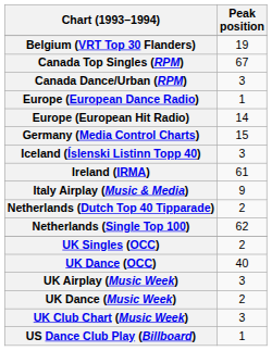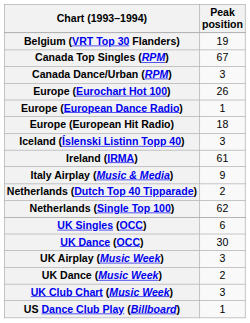+ row: Europe (Eurochart Hot 100) | 26
Europe (European Hit Radio) | Peak position: 14 -> 18
- row: Germany (Media Control Charts) | 15
UK Singles (OCC) | Peak position: 2 -> 6
UK Dance (OCC) | Peak position: 40 -> 30
